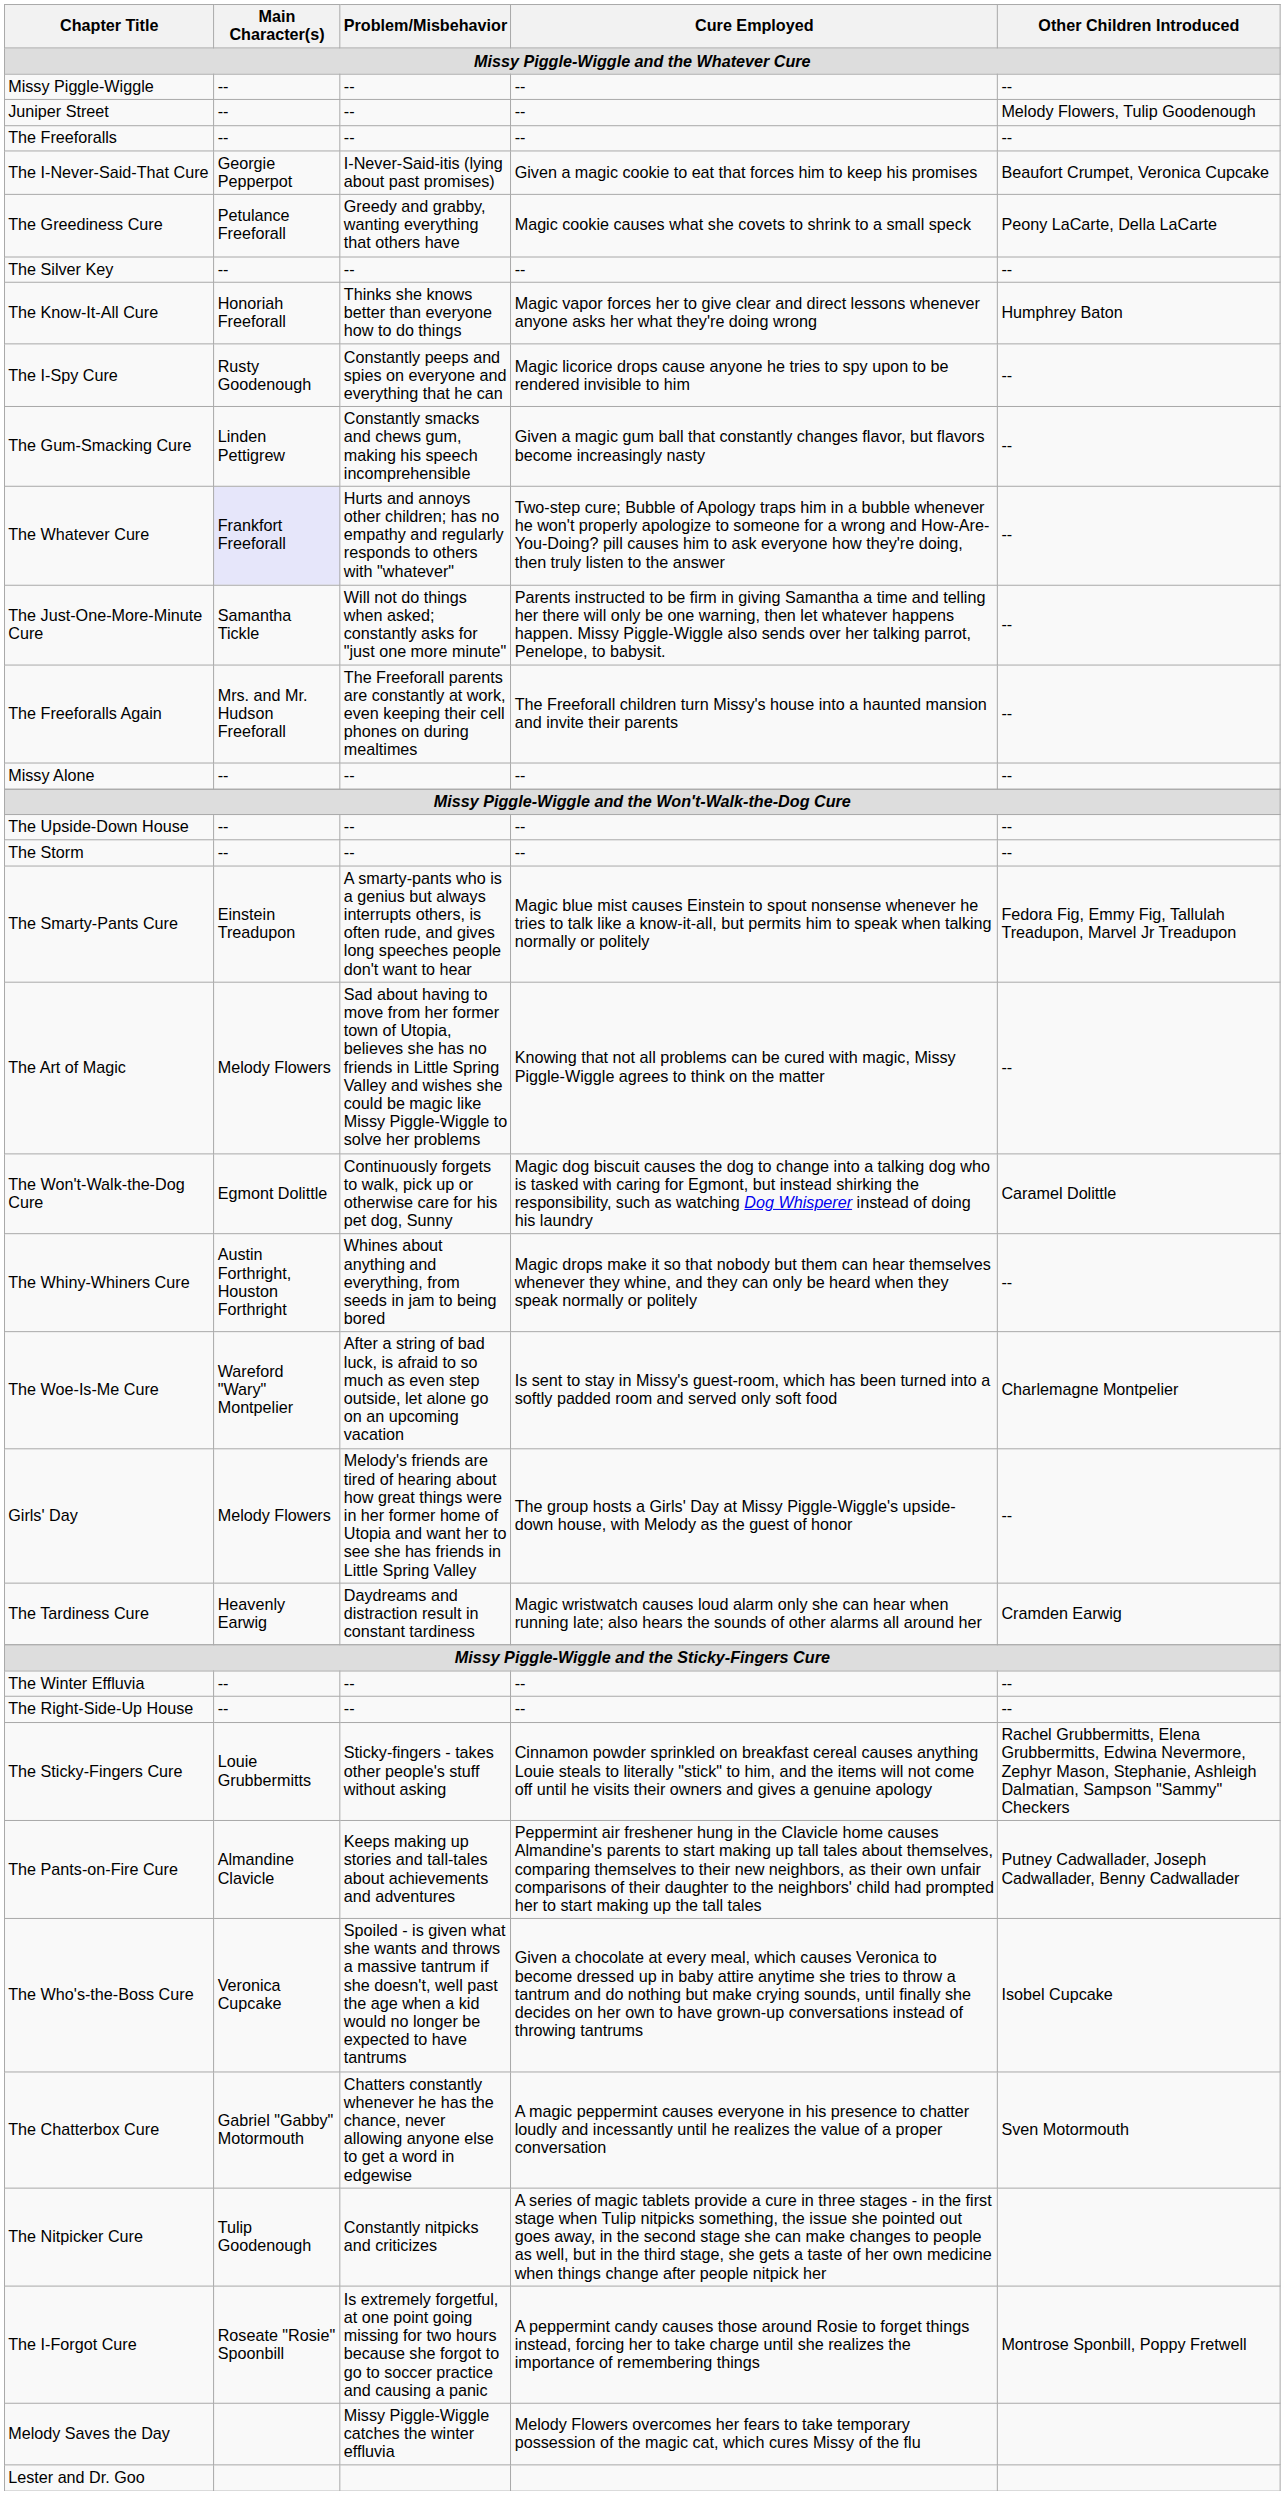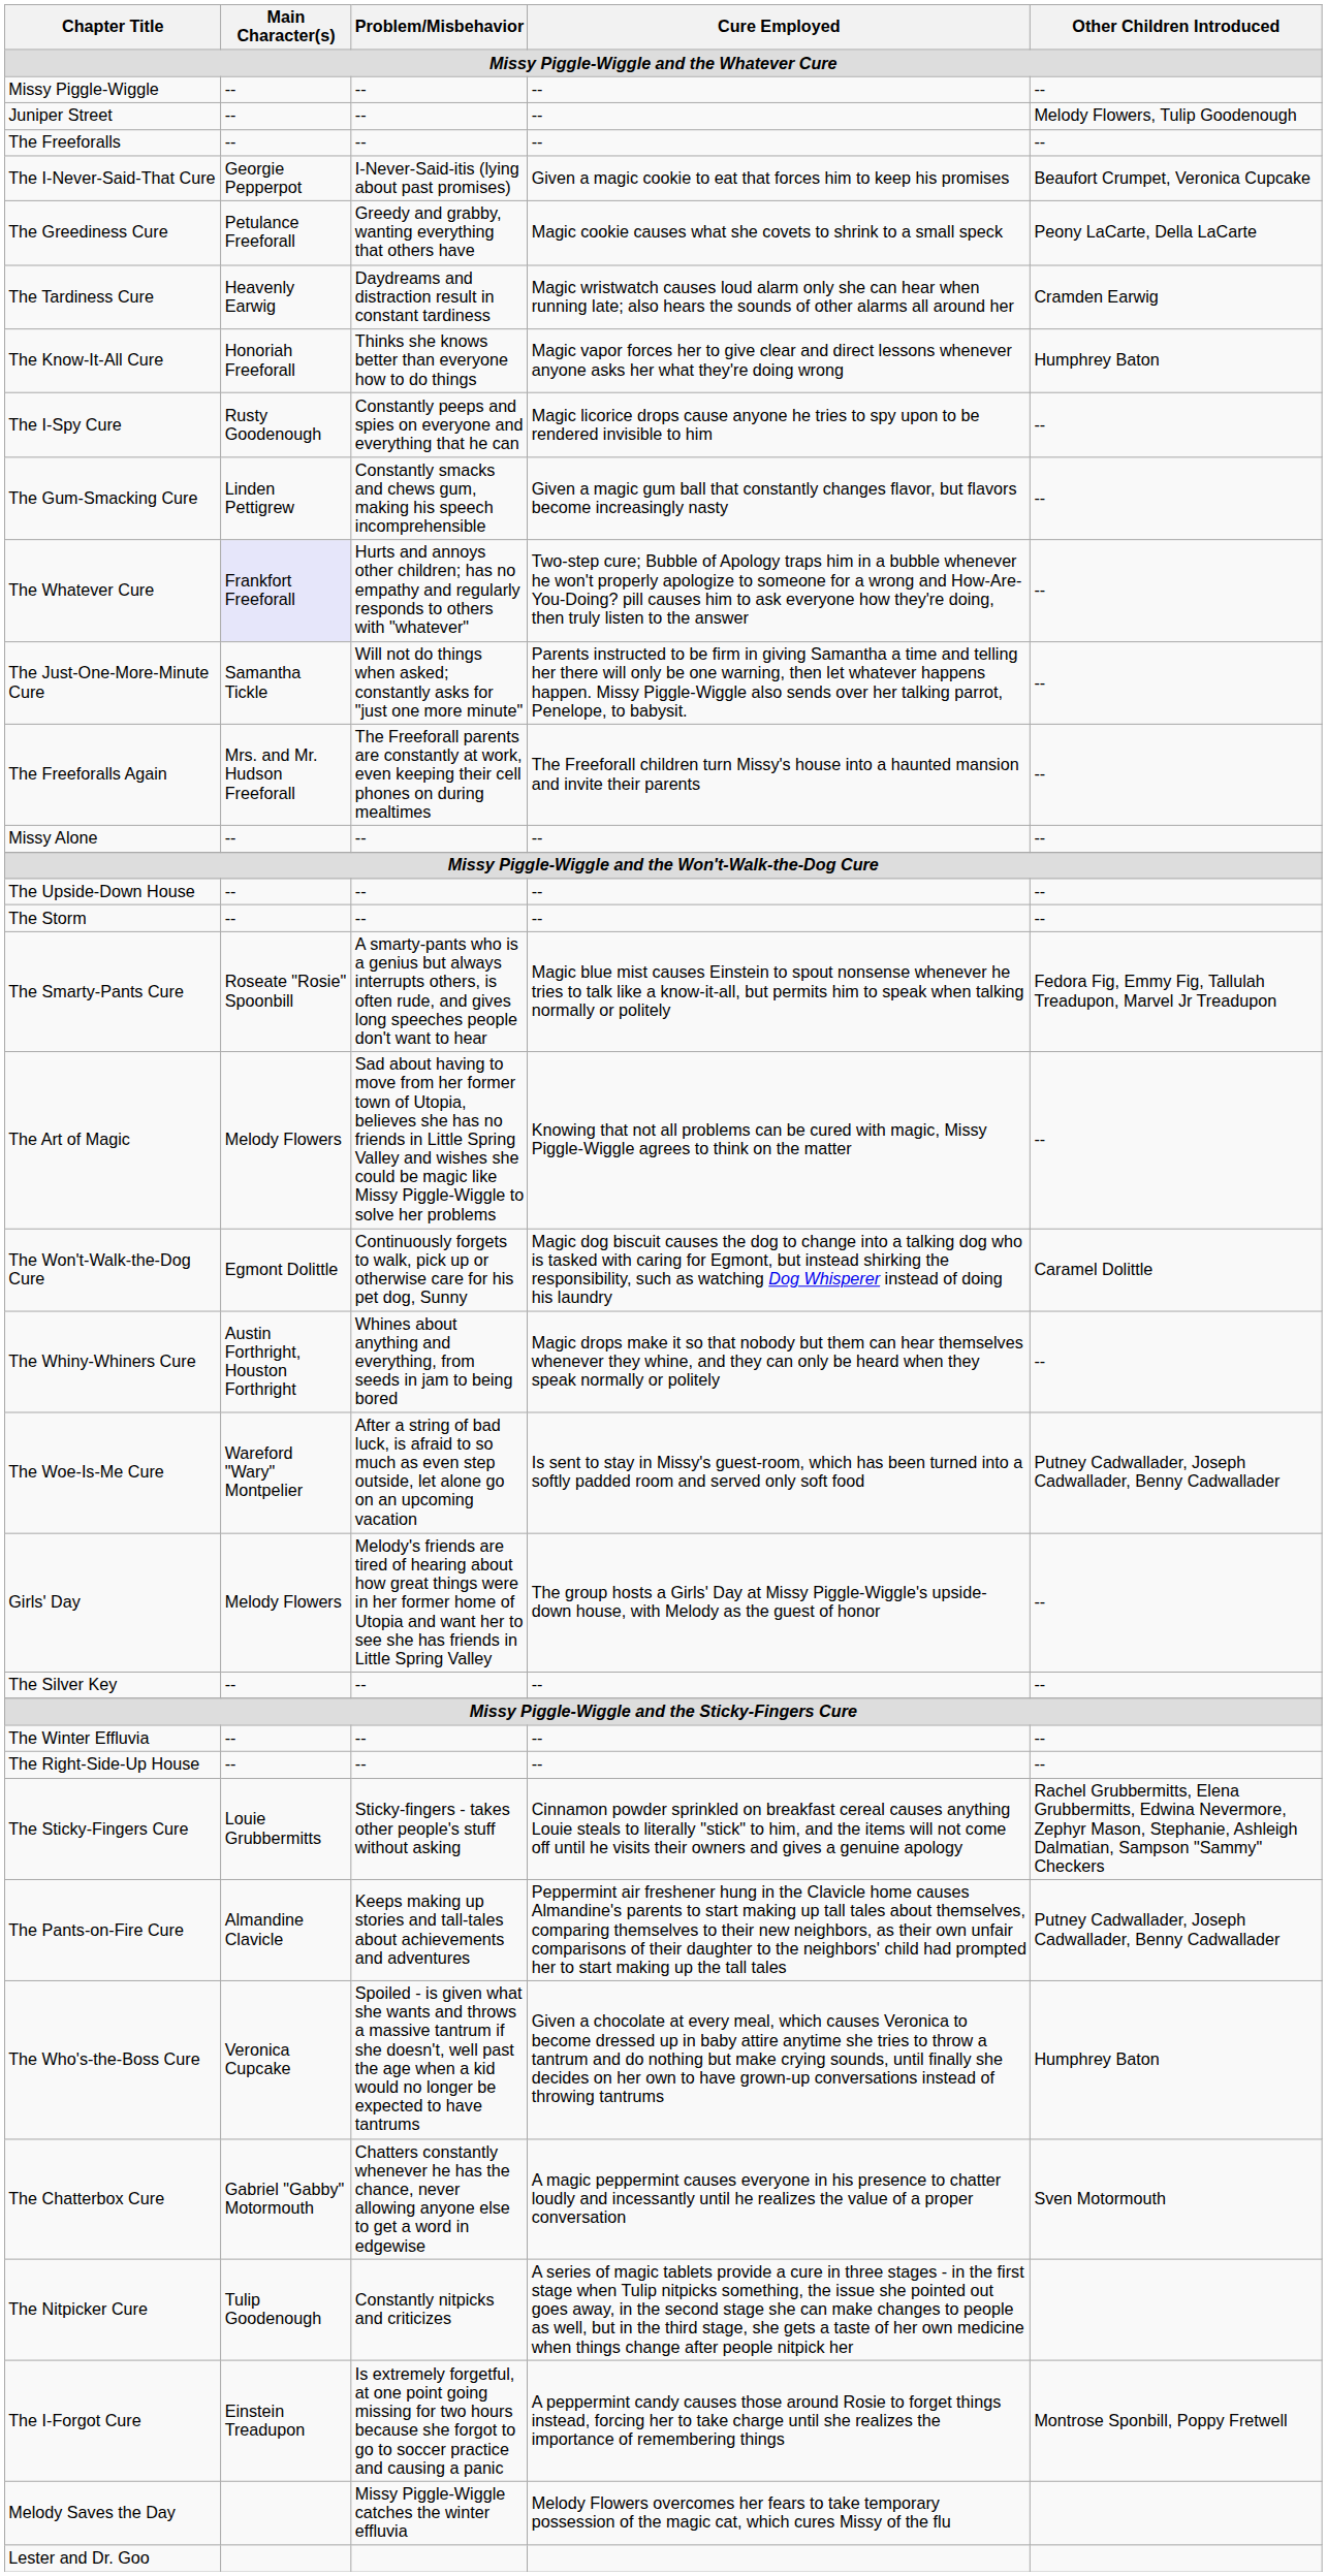rows swapped: The Tardiness Cure <-> The Silver Key
The Smarty-Pants Cure | Main Character(s): Einstein Treadupon -> Roseate "Rosie" Spoonbill
The Woe-Is-Me Cure | Other Children Introduced: Charlemagne Montpelier -> Putney Cadwallader, Joseph Cadwallader, Benny Cadwallader
The Who's-the-Boss Cure | Other Children Introduced: Isobel Cupcake -> Humphrey Baton
The I-Forgot Cure | Main Character(s): Roseate "Rosie" Spoonbill -> Einstein Treadupon
